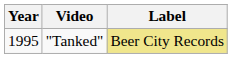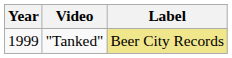"Tanked" | Year: 1995 -> 1999
